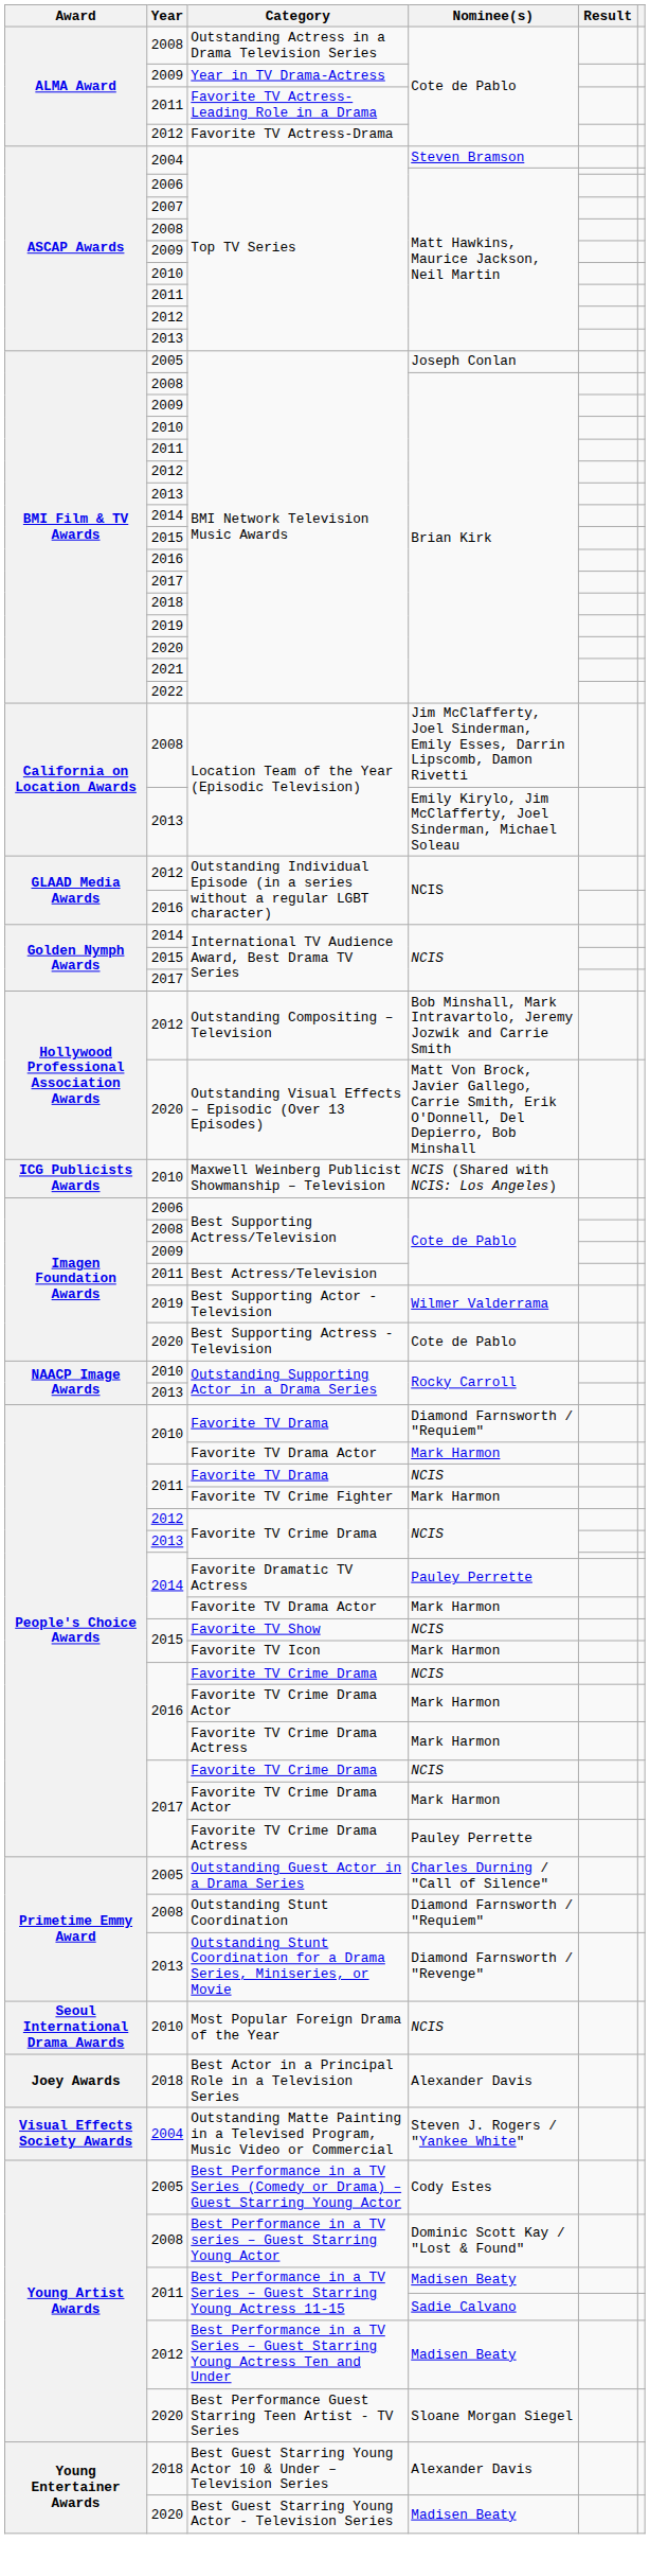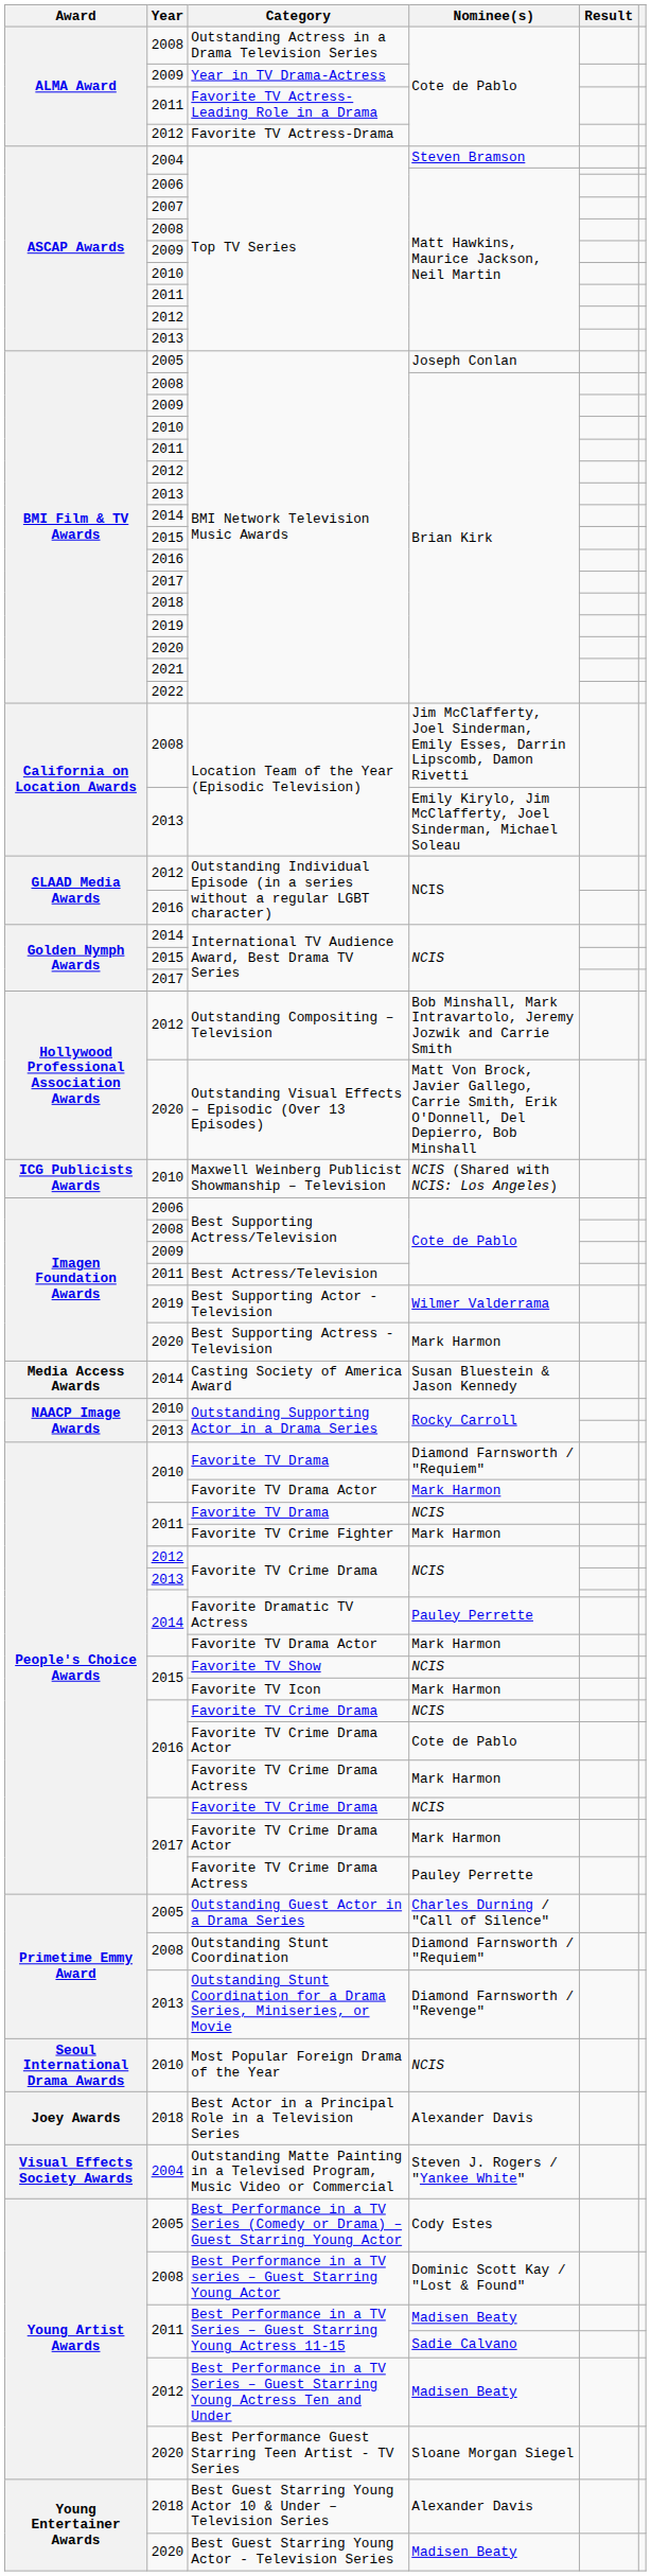Best Supporting Actress - Television | Nominee(s): Cote de Pablo -> Mark Harmon
+ row: Media Access Awards | 2014 | Casting Society of America Award | Susan Bluestein & Jason Kennedy
2016 / Favorite TV Crime Drama Actor | Nominee(s): Mark Harmon -> Cote de Pablo
